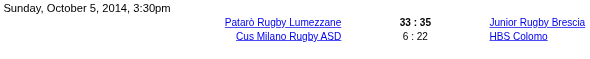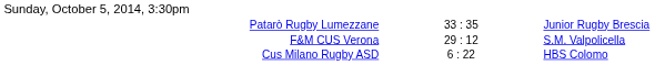Patarò Rugby Lumezzane | column 2: bold -> normal
+ row: F&M CUS Verona | 29 : 12 | S.M. Valpolicella
